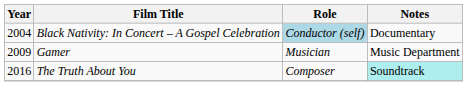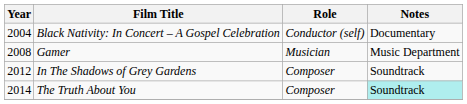Black Nativity: In Concert – A Gospel Celebration | Role: lightblue background -> no background
Gamer | Year: 2009 -> 2008
+ row: 2012 | In The Shadows of Grey Gardens | Composer | Soundtrack
The Truth About You | Year: 2016 -> 2014
